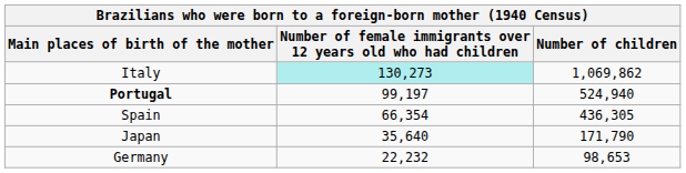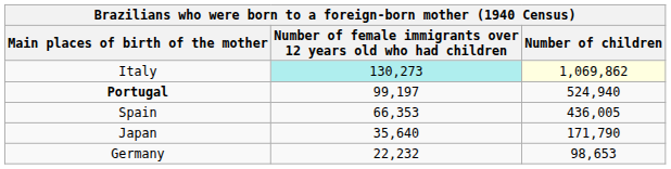Italy | Number of children: no background -> lightyellow background
Spain | column 2: 66,354 -> 66,353
Spain | Number of children: 436,305 -> 436,005
